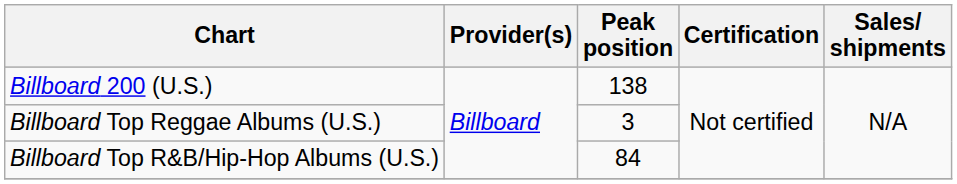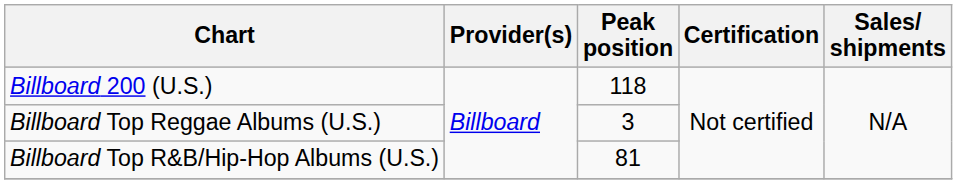Billboard 200 (U.S.) | Peak position: 138 -> 118
Billboard Top R&B/Hip-Hop Albums (U.S.) | Peak position: 84 -> 81
